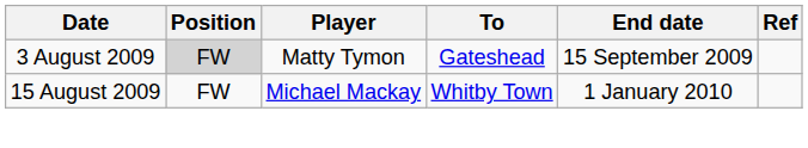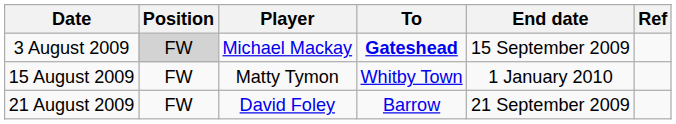3 August 2009 | Player: Matty Tymon -> Michael Mackay
3 August 2009 | To: normal -> bold
15 August 2009 | Player: Michael Mackay -> Matty Tymon
+ row: 21 August 2009 | FW | David Foley | Barrow | 21 September 2009
